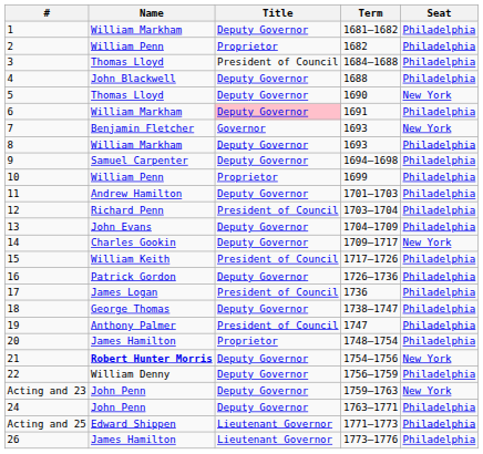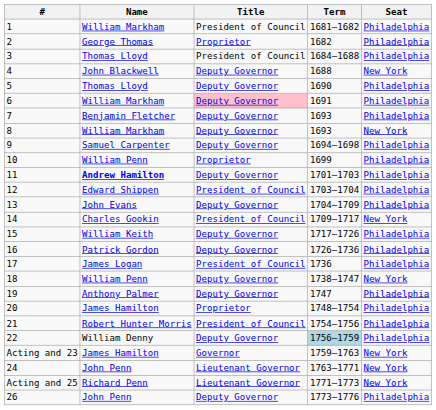1 | Title: Deputy Governor -> President of Council
2 | Name: William Penn -> George Thomas
4 | Seat: Philadelphia -> New York
5 | Seat: New York -> Philadelphia
7 | Title: Governor -> Deputy Governor
7 | Seat: New York -> Philadelphia
8 | Seat: Philadelphia -> New York
11 | Name: normal -> bold
12 | Name: Richard Penn -> Edward Shippen
14 | Title: Deputy Governor -> President of Council
15 | Title: President of Council -> Deputy Governor
18 | Name: George Thomas -> William Penn
18 | Seat: Philadelphia -> New York
19 | Title: President of Council -> Deputy Governor
21 | Name: bold -> normal
21 | Title: Deputy Governor -> President of Council
21 | Seat: New York -> Philadelphia
22 | Term: no background -> lightblue background
Acting and 23 | Name: John Penn -> James Hamilton
Acting and 23 | Title: Deputy Governor -> Governor
24 | Title: Deputy Governor -> Lieutenant Governor
24 | Seat: Philadelphia -> New York
Acting and 25 | Name: Edward Shippen -> Richard Penn
Acting and 25 | Seat: Philadelphia -> New York
26 | Name: James Hamilton -> John Penn
26 | Title: Lieutenant Governor -> Deputy Governor
